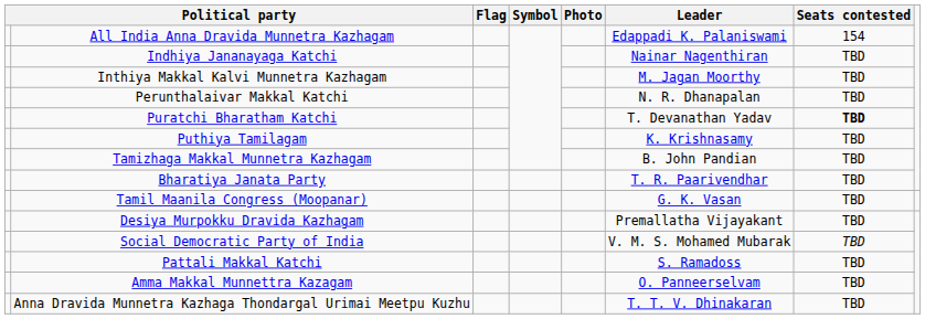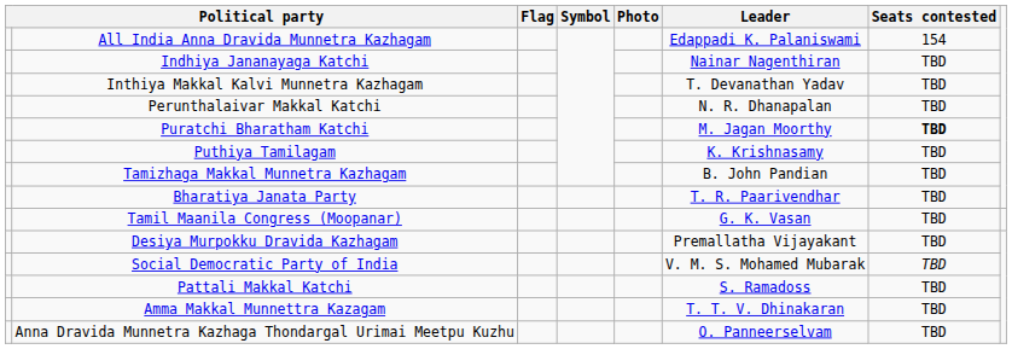Inthiya Makkal Kalvi Munnetra Kazhagam | Leader: M. Jagan Moorthy -> T. Devanathan Yadav
Puratchi Bharatham Katchi | Leader: T. Devanathan Yadav -> M. Jagan Moorthy
Amma Makkal Munnettra Kazagam | Leader: O. Panneerselvam -> T. T. V. Dhinakaran
Anna Dravida Munnetra Kazhaga Thondargal Urimai Meetpu Kuzhu | Leader: T. T. V. Dhinakaran -> O. Panneerselvam
